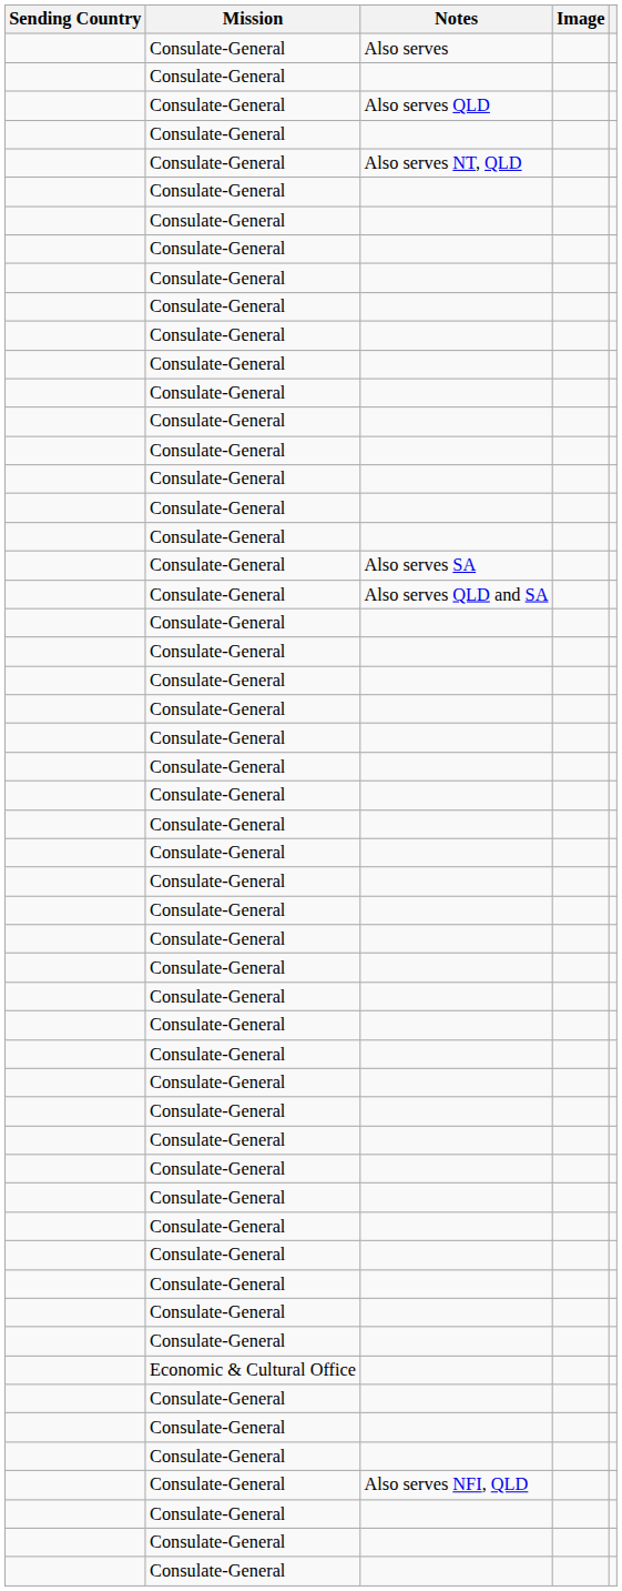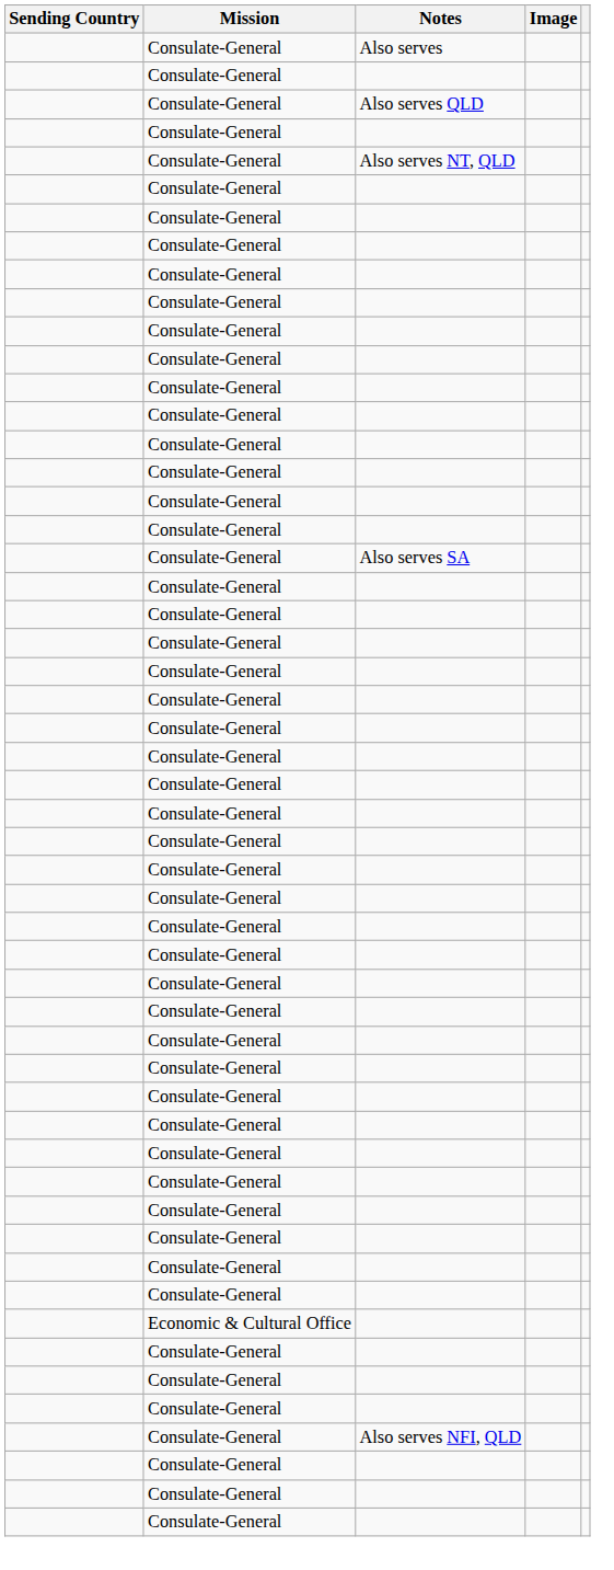- row: Consulate-General | Also serves QLD and SA
